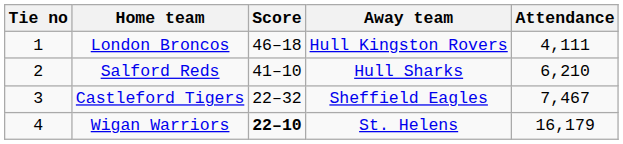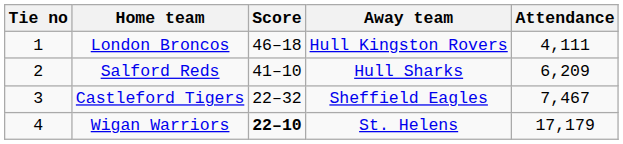Salford Reds | Attendance: 6,210 -> 6,209
Wigan Warriors | Attendance: 16,179 -> 17,179
